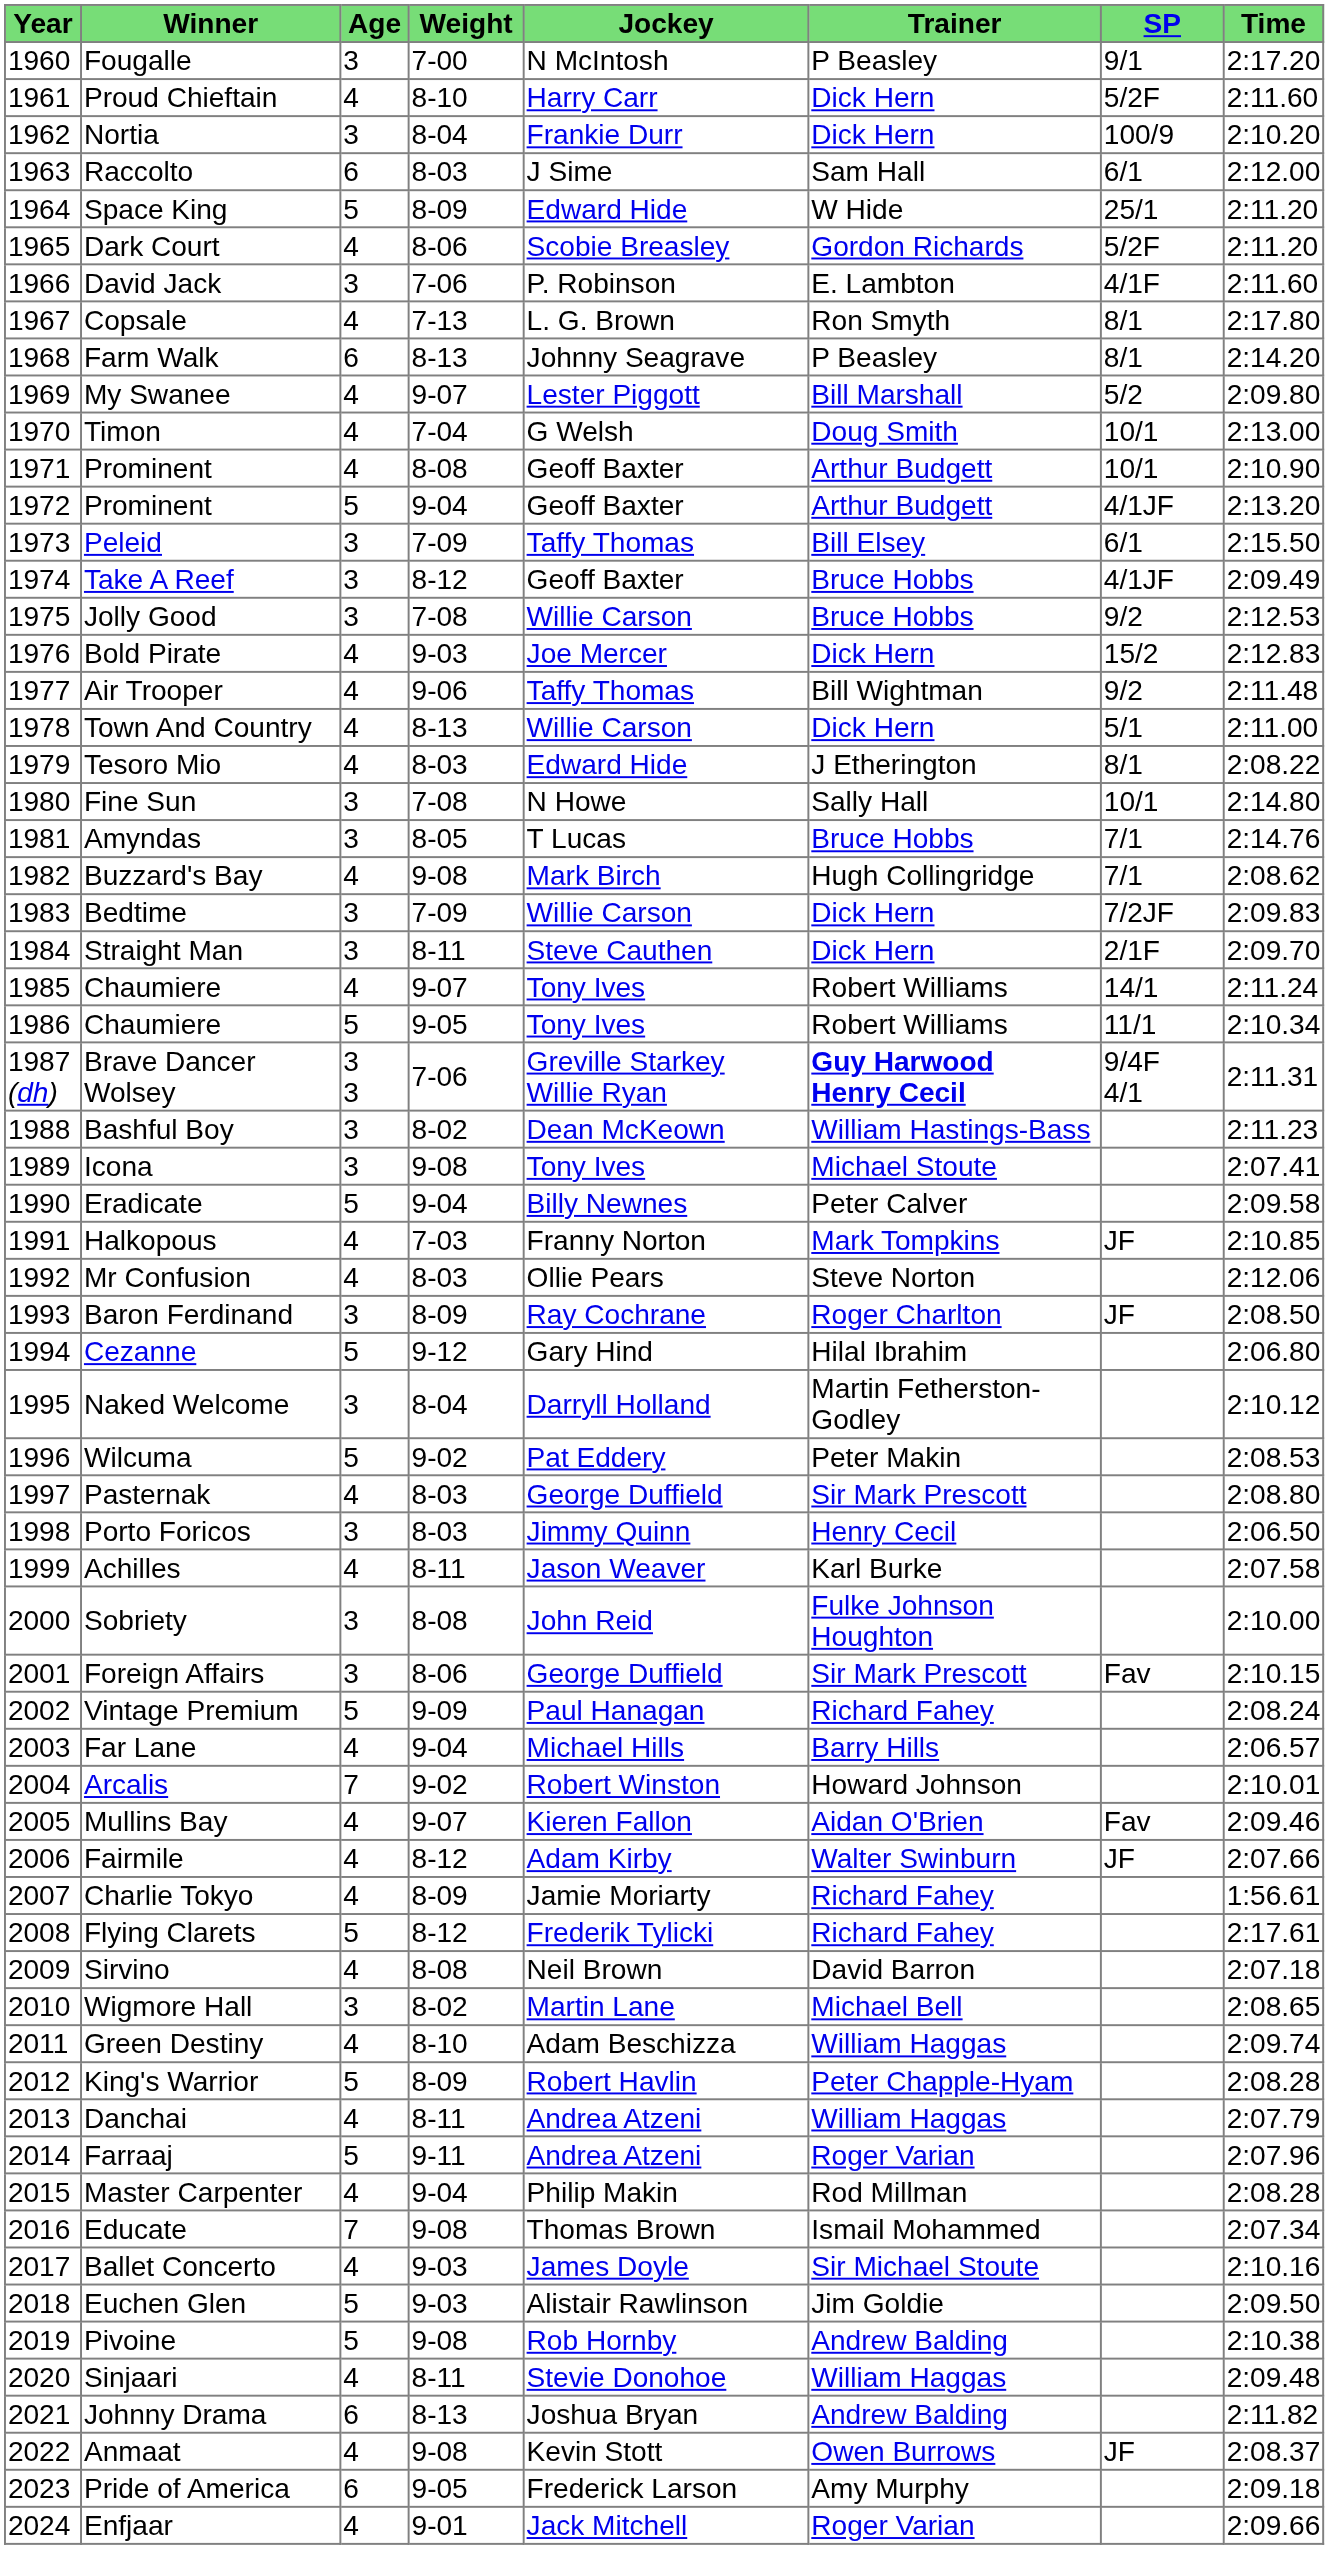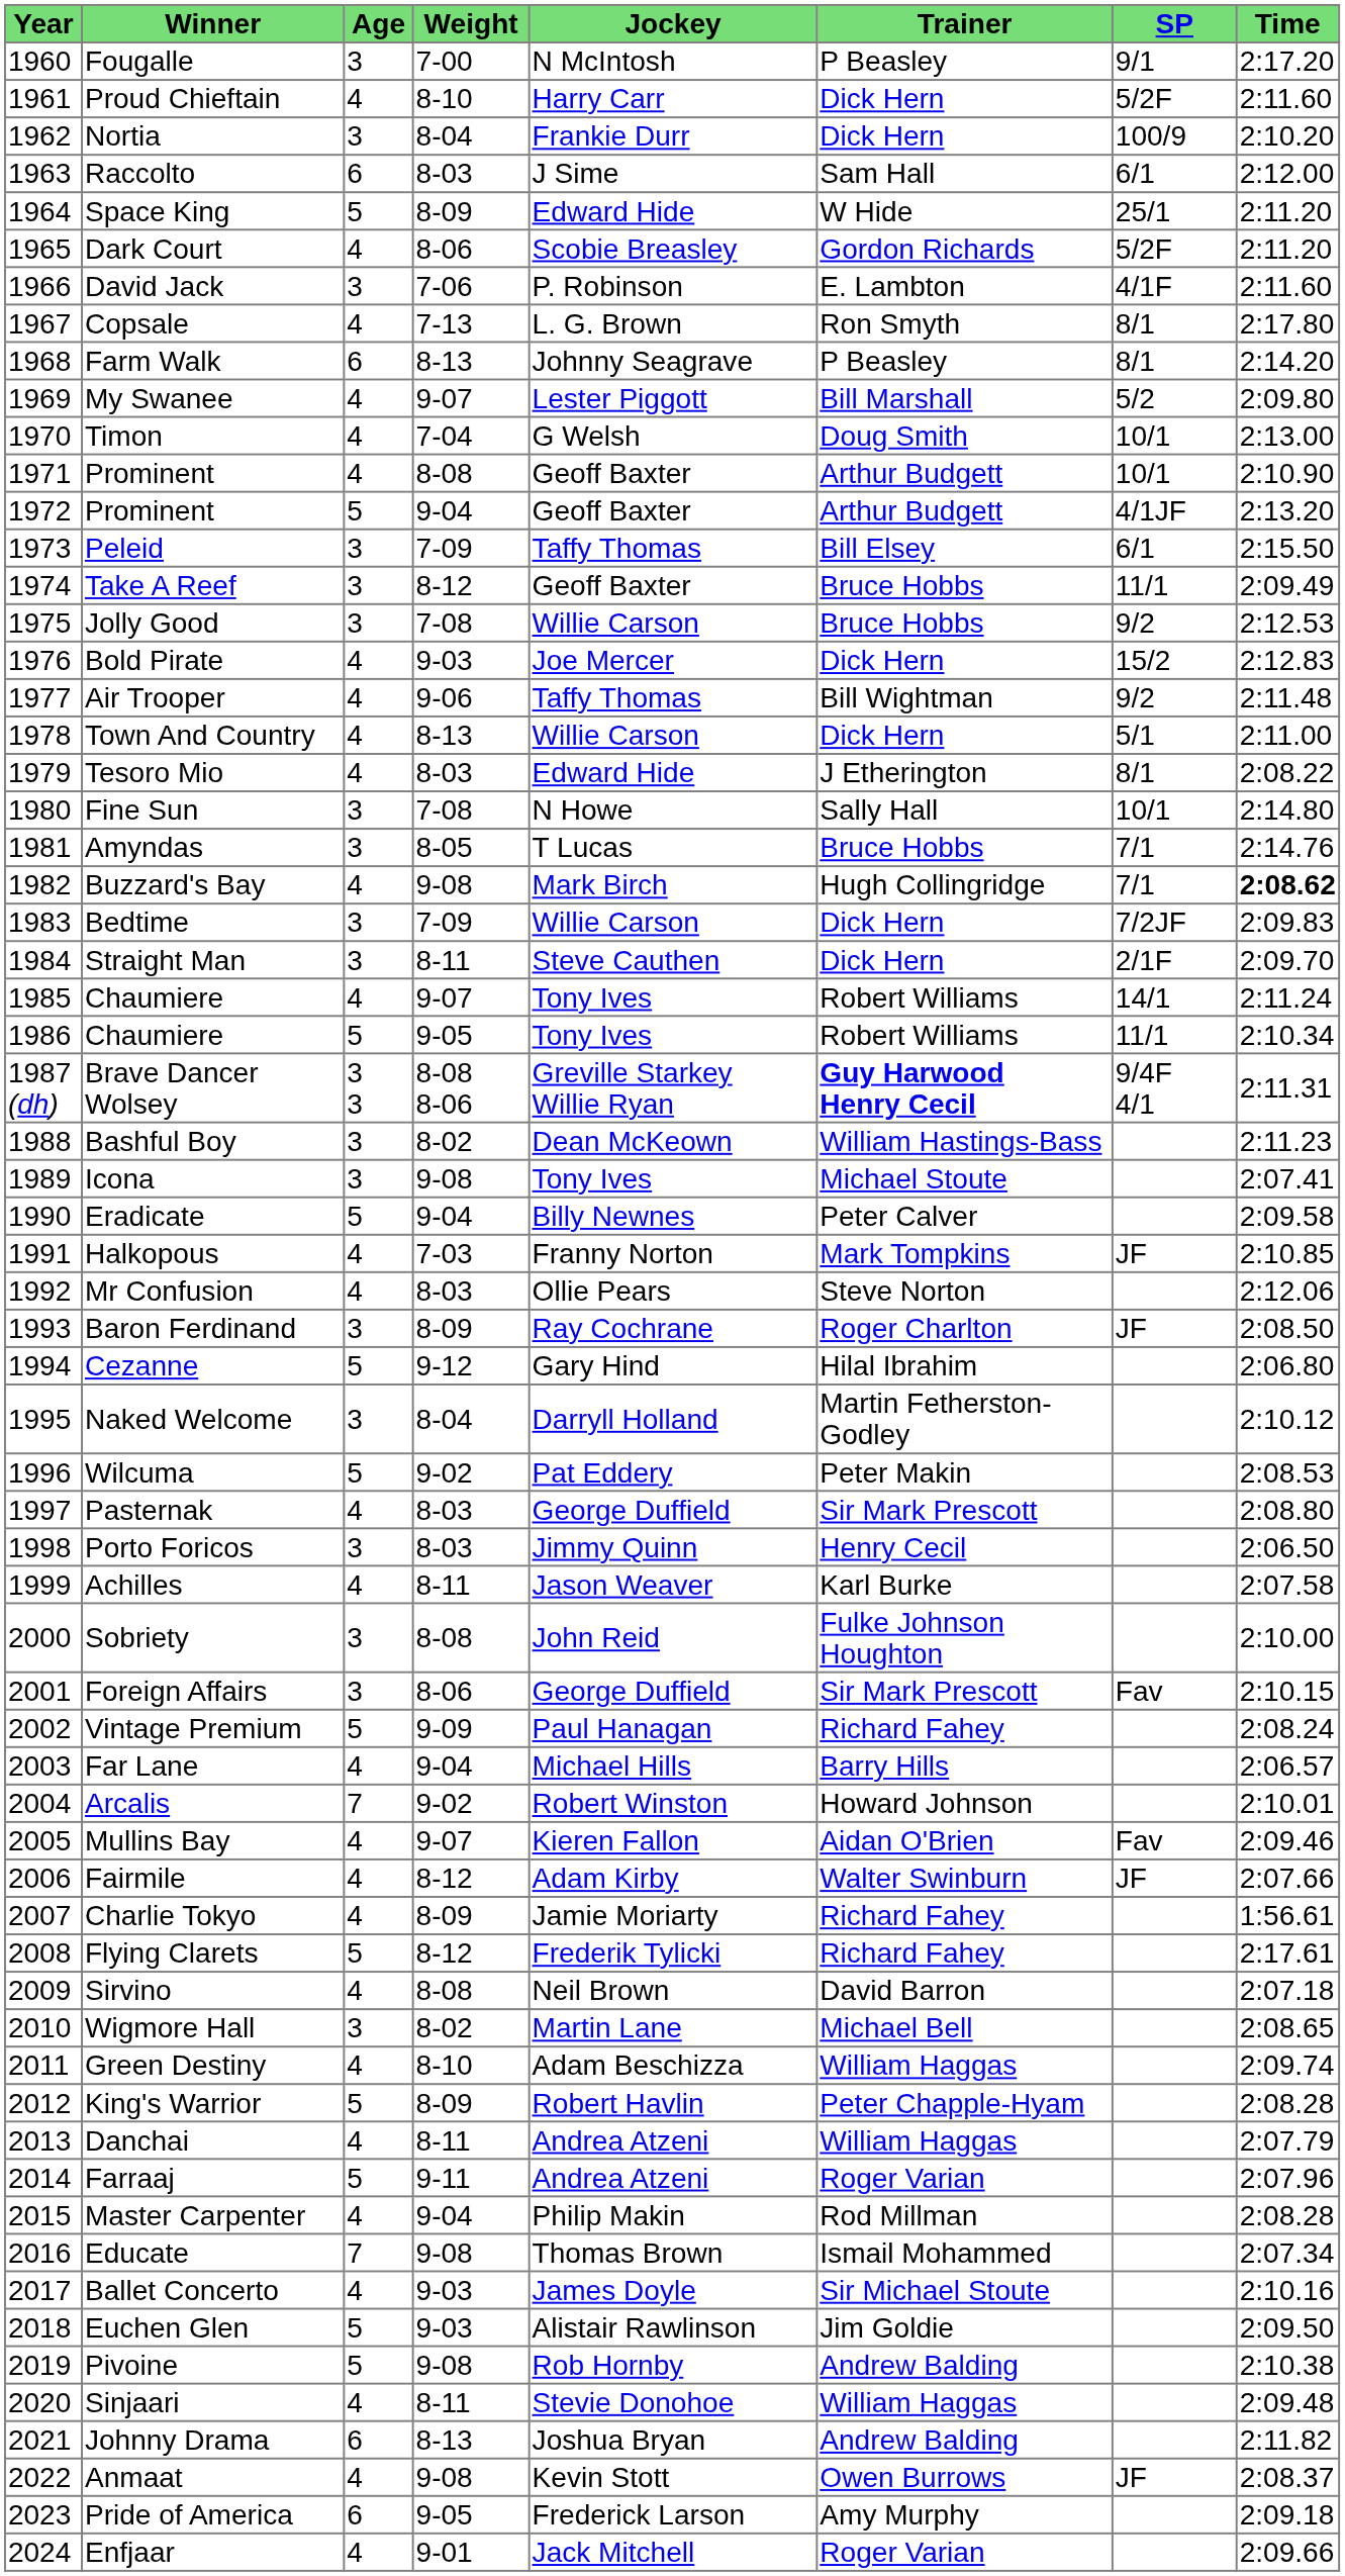Take A Reef | SP: 4/1JF -> 11/1
Buzzard's Bay | Time: normal -> bold
Brave Dancer Wolsey | Weight: 7-06 -> 8-08 8-06
